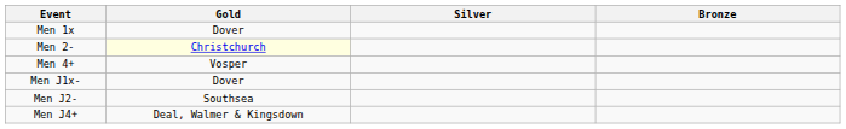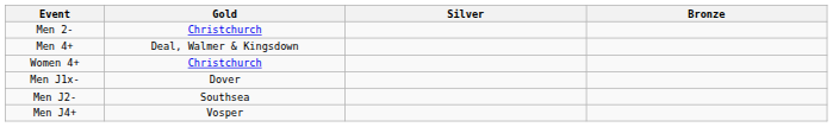- row: Men 1x | Dover
Men 2- | Gold: lightyellow background -> no background
Men 4+ | Gold: Vosper -> Deal, Walmer & Kingsdown
+ row: Women 4+ | Christchurch
Men J4+ | Gold: Deal, Walmer & Kingsdown -> Vosper
